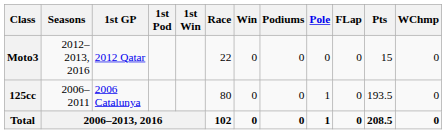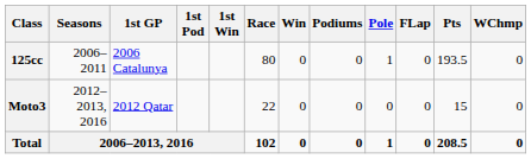rows swapped: 125cc <-> Moto3
